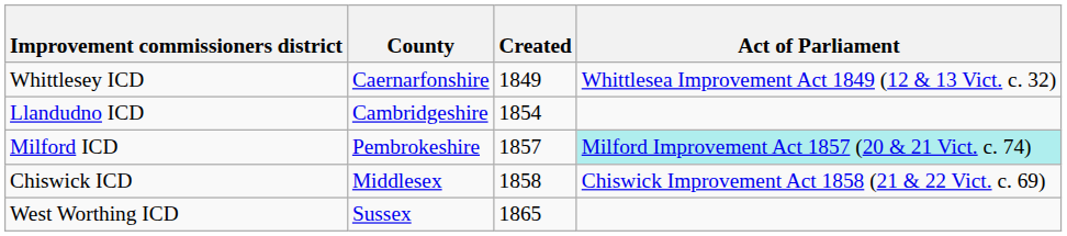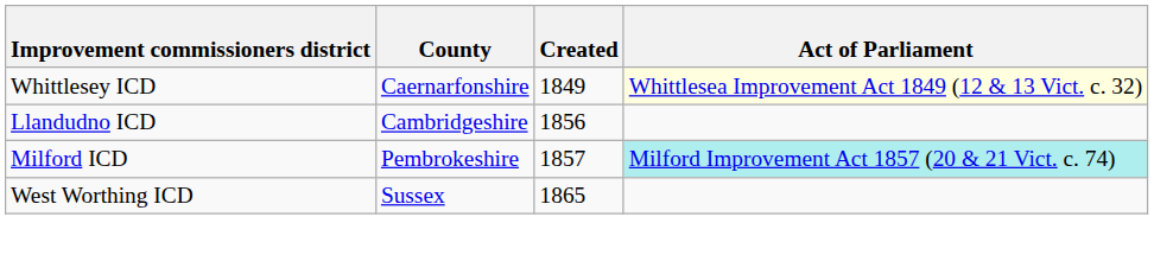Whittlesey ICD | Act of Parliament: no background -> lightyellow background
Llandudno ICD | Created: 1854 -> 1856
- row: Chiswick ICD | Middlesex | 1858 | Chiswick Improvement Act 1858 (21 & 22 Vict. c. 69)
